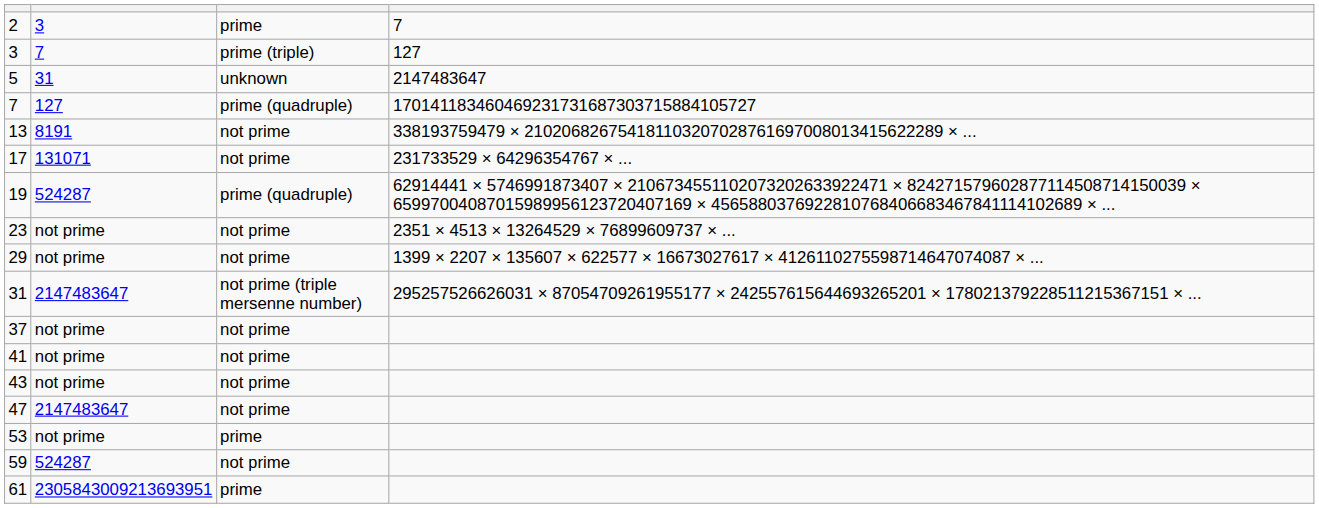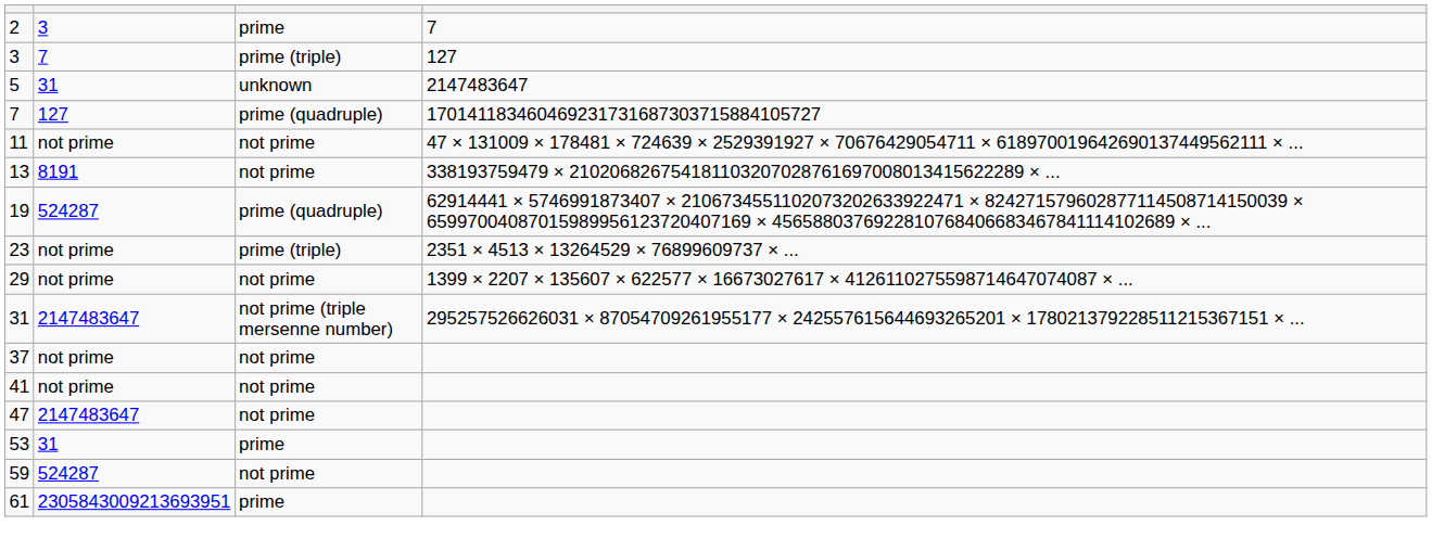+ row: 11 | not prime | not prime | 47 × 131009 × 178481 × 724639 × 2529391927 × 70676429054711 × 618970019642690137449562111 × ...
- row: 17 | 131071 | not prime | 231733529 × 64296354767 × ...
23 | column 3: not prime -> prime (triple)
- row: 43 | not prime | not prime
53 | column 2: not prime -> 31
